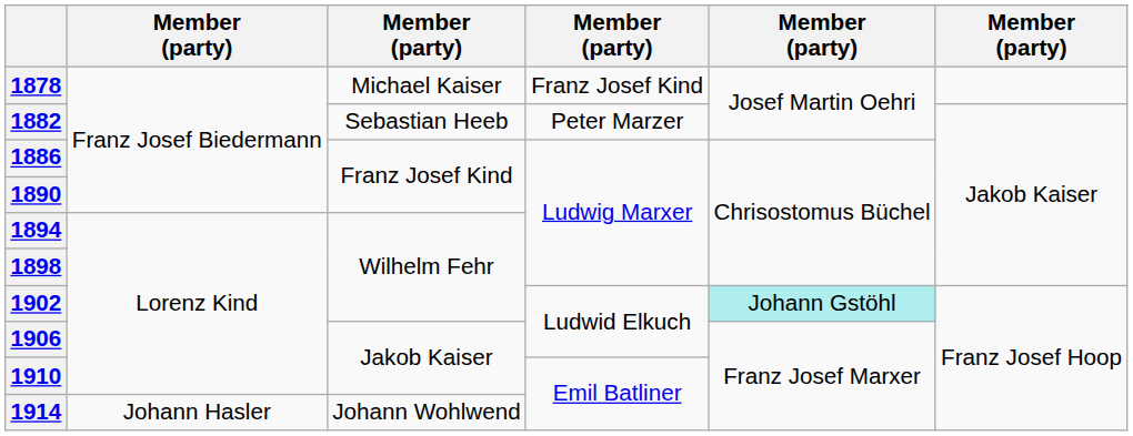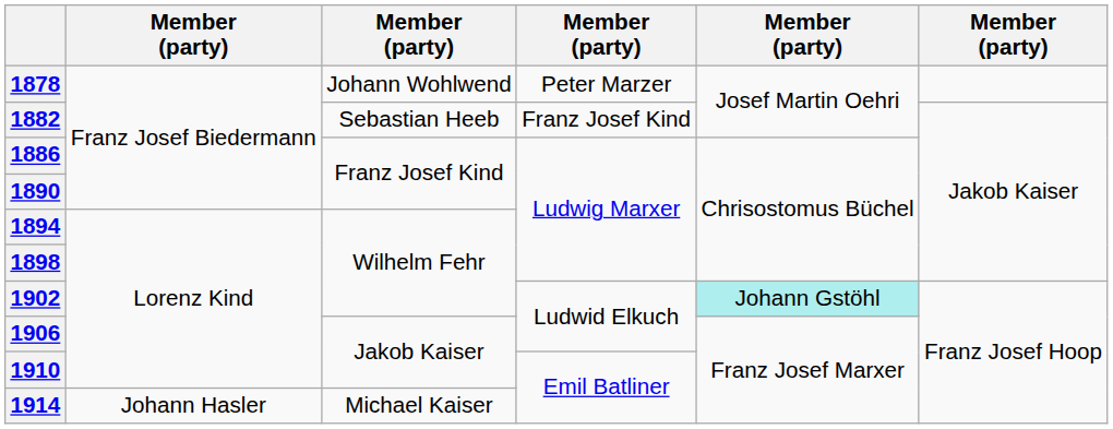1878 | column 3: Michael Kaiser -> Johann Wohlwend
1878 | column 4: Franz Josef Kind -> Peter Marzer
1882 | column 4: Peter Marzer -> Franz Josef Kind
1914 | column 3: Johann Wohlwend -> Michael Kaiser
